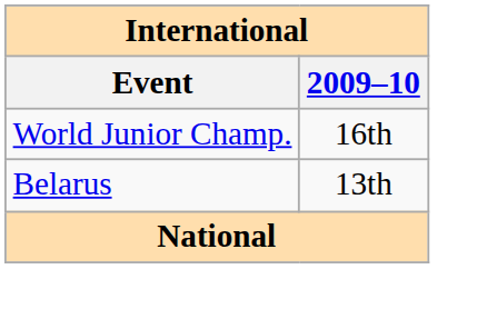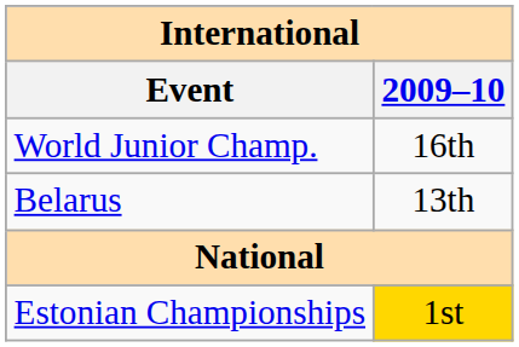+ row: Estonian Championships | 1st
